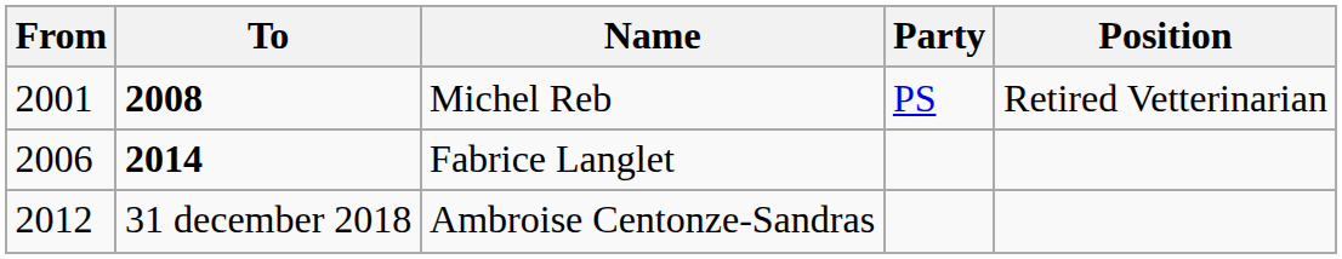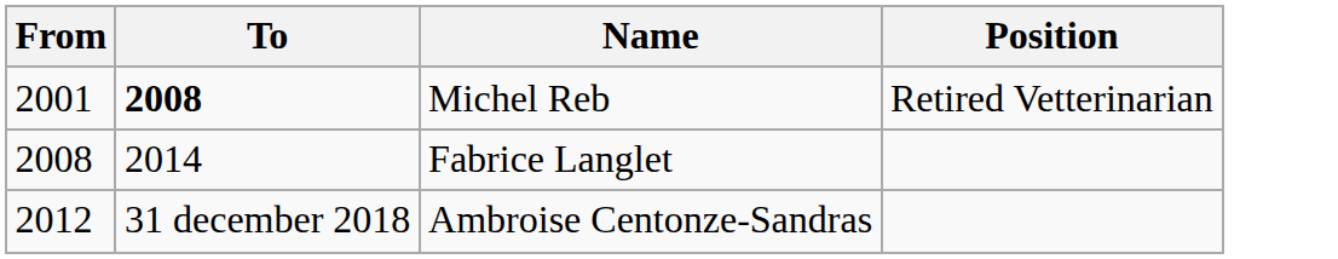- column: Party | PS
Fabrice Langlet | From: 2006 -> 2008
Fabrice Langlet | To: bold -> normal
